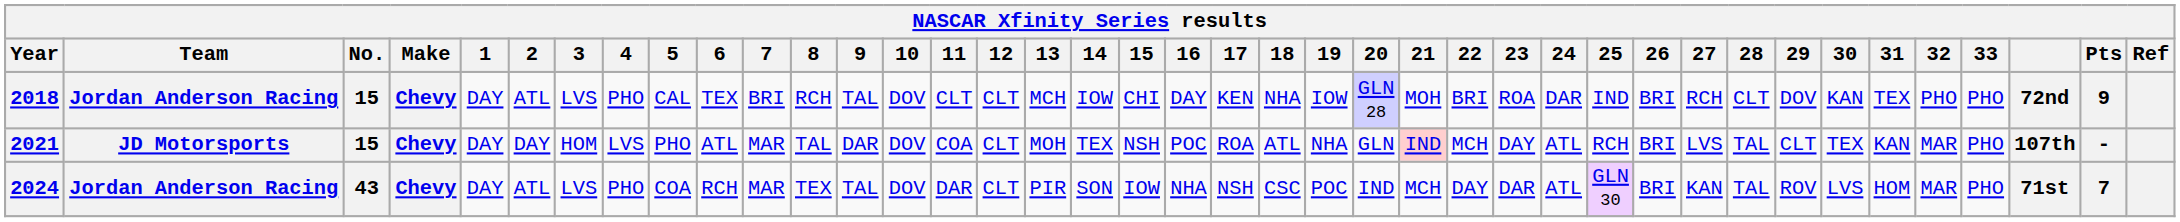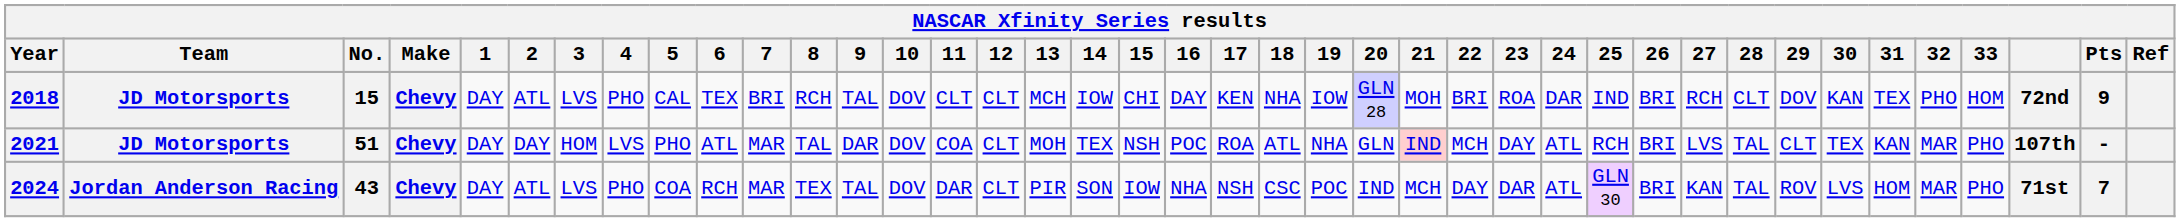2018 | Team: Jordan Anderson Racing -> JD Motorsports
2018 | 33: PHO -> HOM
2021 | No.: 15 -> 51
